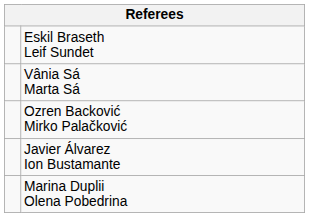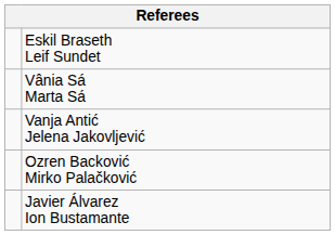+ row: Vanja Antić Jelena Jakovljević
- row: Marina Duplii Olena Pobedrina
